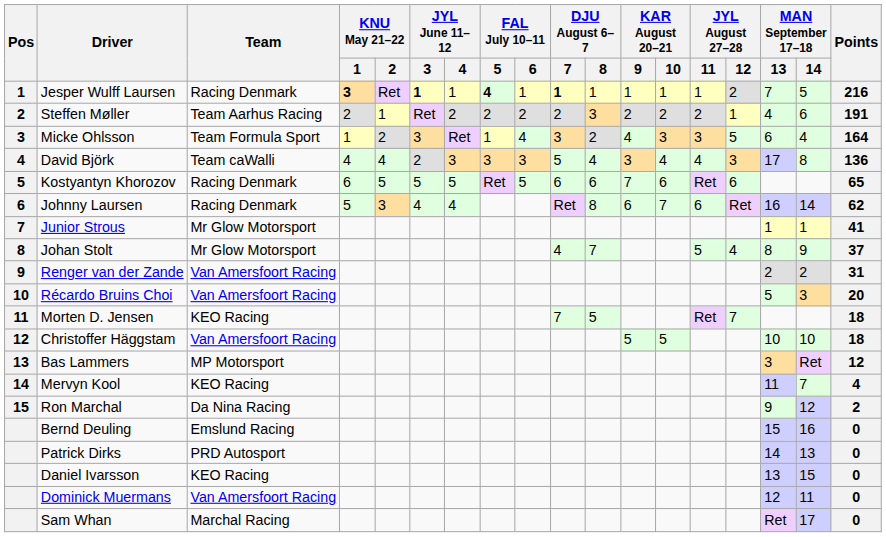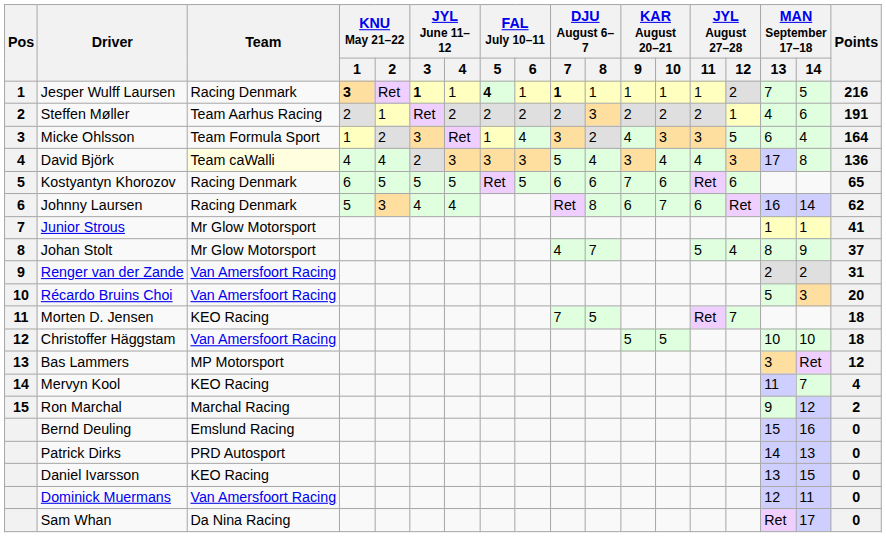David Björk | Team: no background -> lightyellow background
Ron Marchal | Team: Da Nina Racing -> Marchal Racing
Sam Whan | Team: Marchal Racing -> Da Nina Racing
